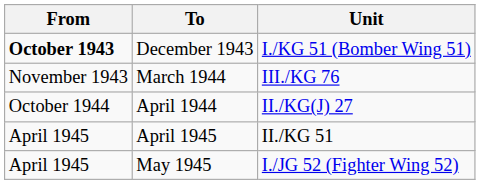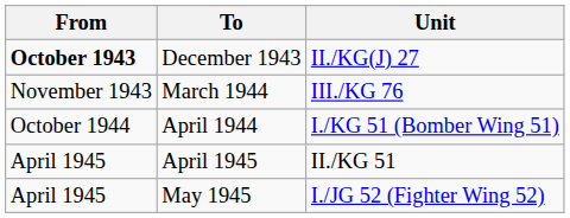December 1943 | Unit: I./KG 51 (Bomber Wing 51) -> II./KG(J) 27
April 1944 | Unit: II./KG(J) 27 -> I./KG 51 (Bomber Wing 51)
